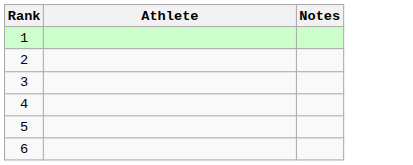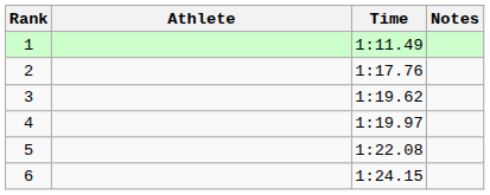+ column: Time | 1:11.49 | 1:17.76 | 1:19.62 | 1:19.97 | 1:22.08 | 1:24.15
